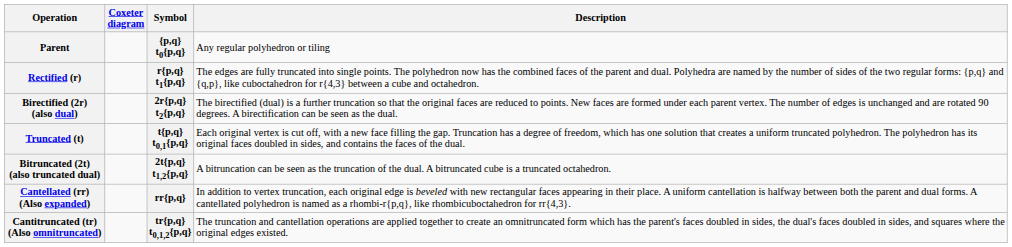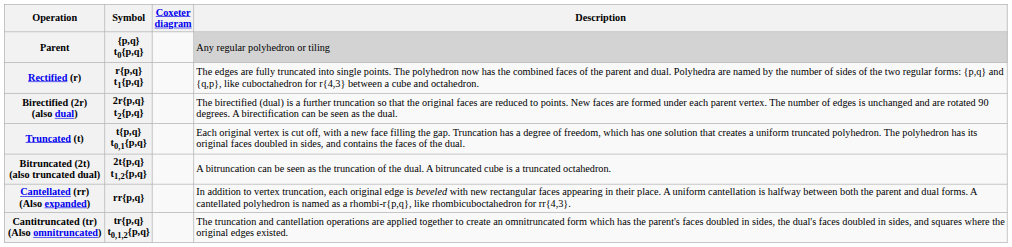columns swapped: Symbol <-> Coxeter diagram
Parent | Description: no background -> lightgrey background
